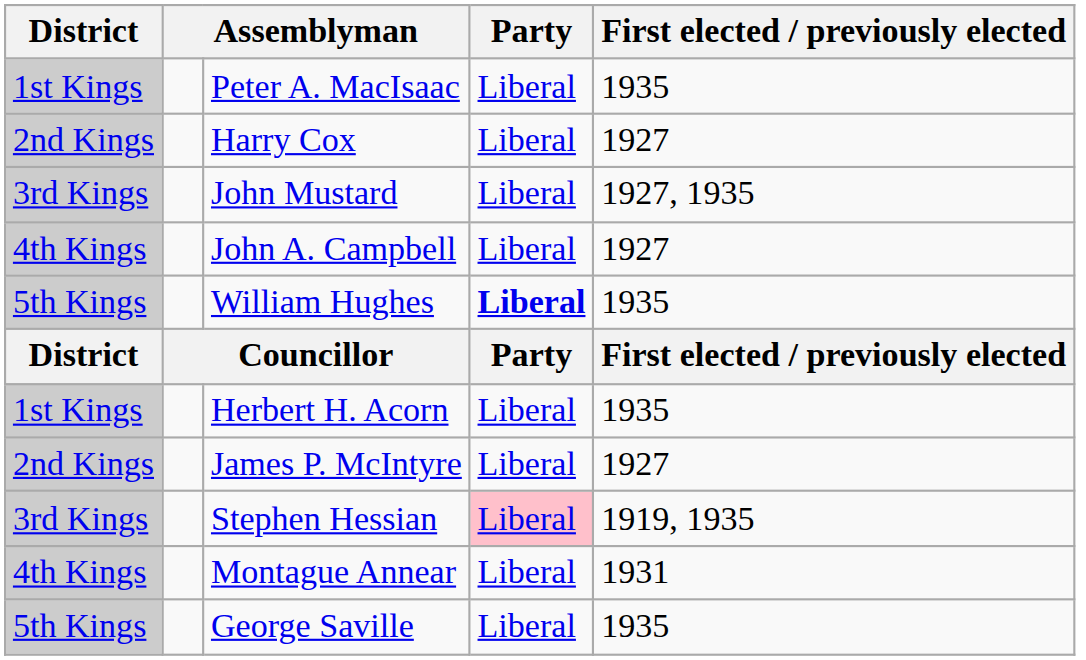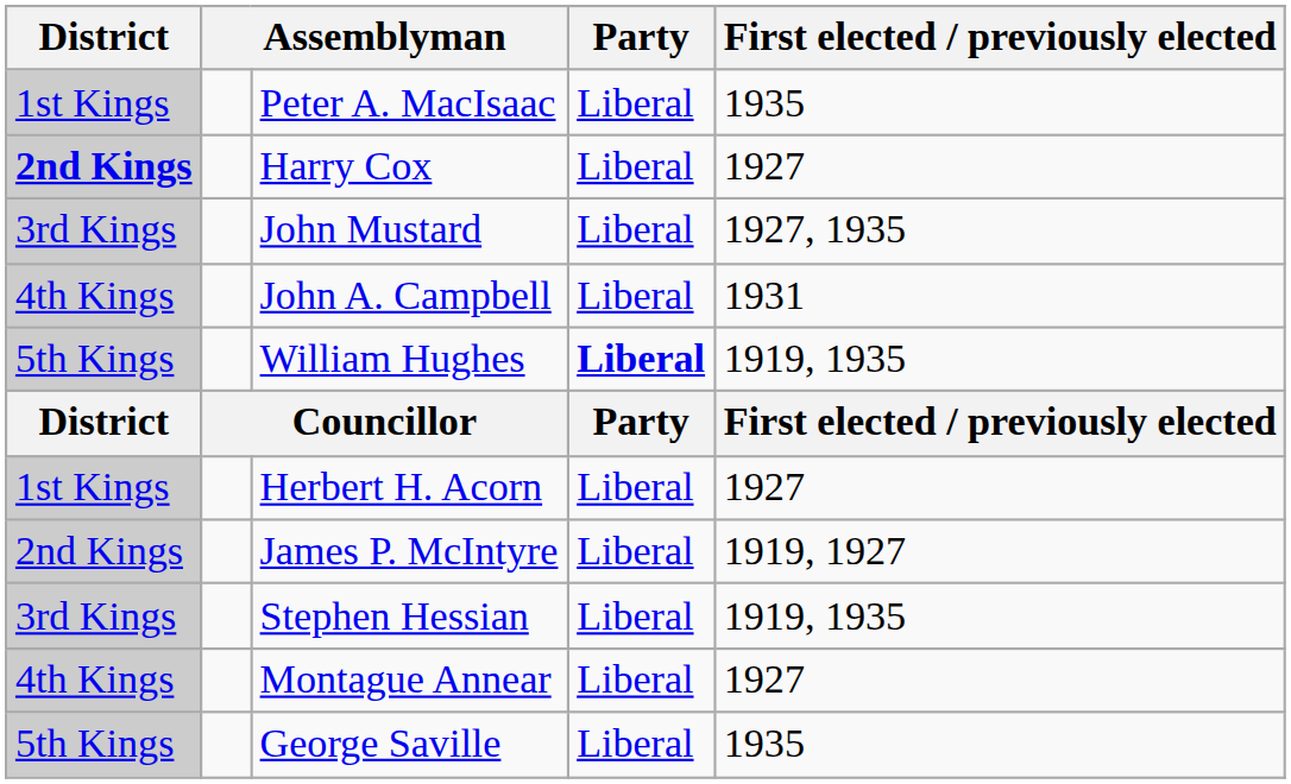Harry Cox | District: normal -> bold
John A. Campbell | First elected / previously elected: 1927 -> 1931
William Hughes | First elected / previously elected: 1935 -> 1919, 1935
Herbert H. Acorn | First elected / previously elected: 1935 -> 1927
James P. McIntyre | First elected / previously elected: 1927 -> 1919, 1927
Stephen Hessian | Party: pink background -> no background
Montague Annear | First elected / previously elected: 1931 -> 1927
